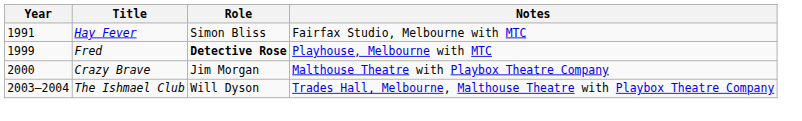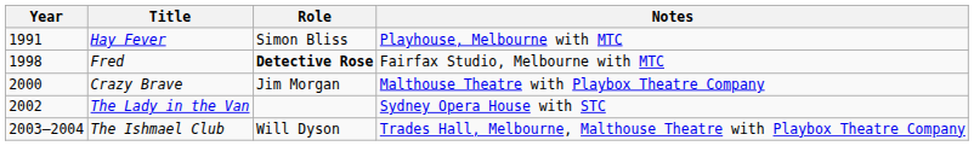Hay Fever | Notes: Fairfax Studio, Melbourne with MTC -> Playhouse, Melbourne with MTC
Fred | Year: 1999 -> 1998
Fred | Notes: Playhouse, Melbourne with MTC -> Fairfax Studio, Melbourne with MTC
+ row: 2002 | The Lady in the Van | Sydney Opera House with STC
